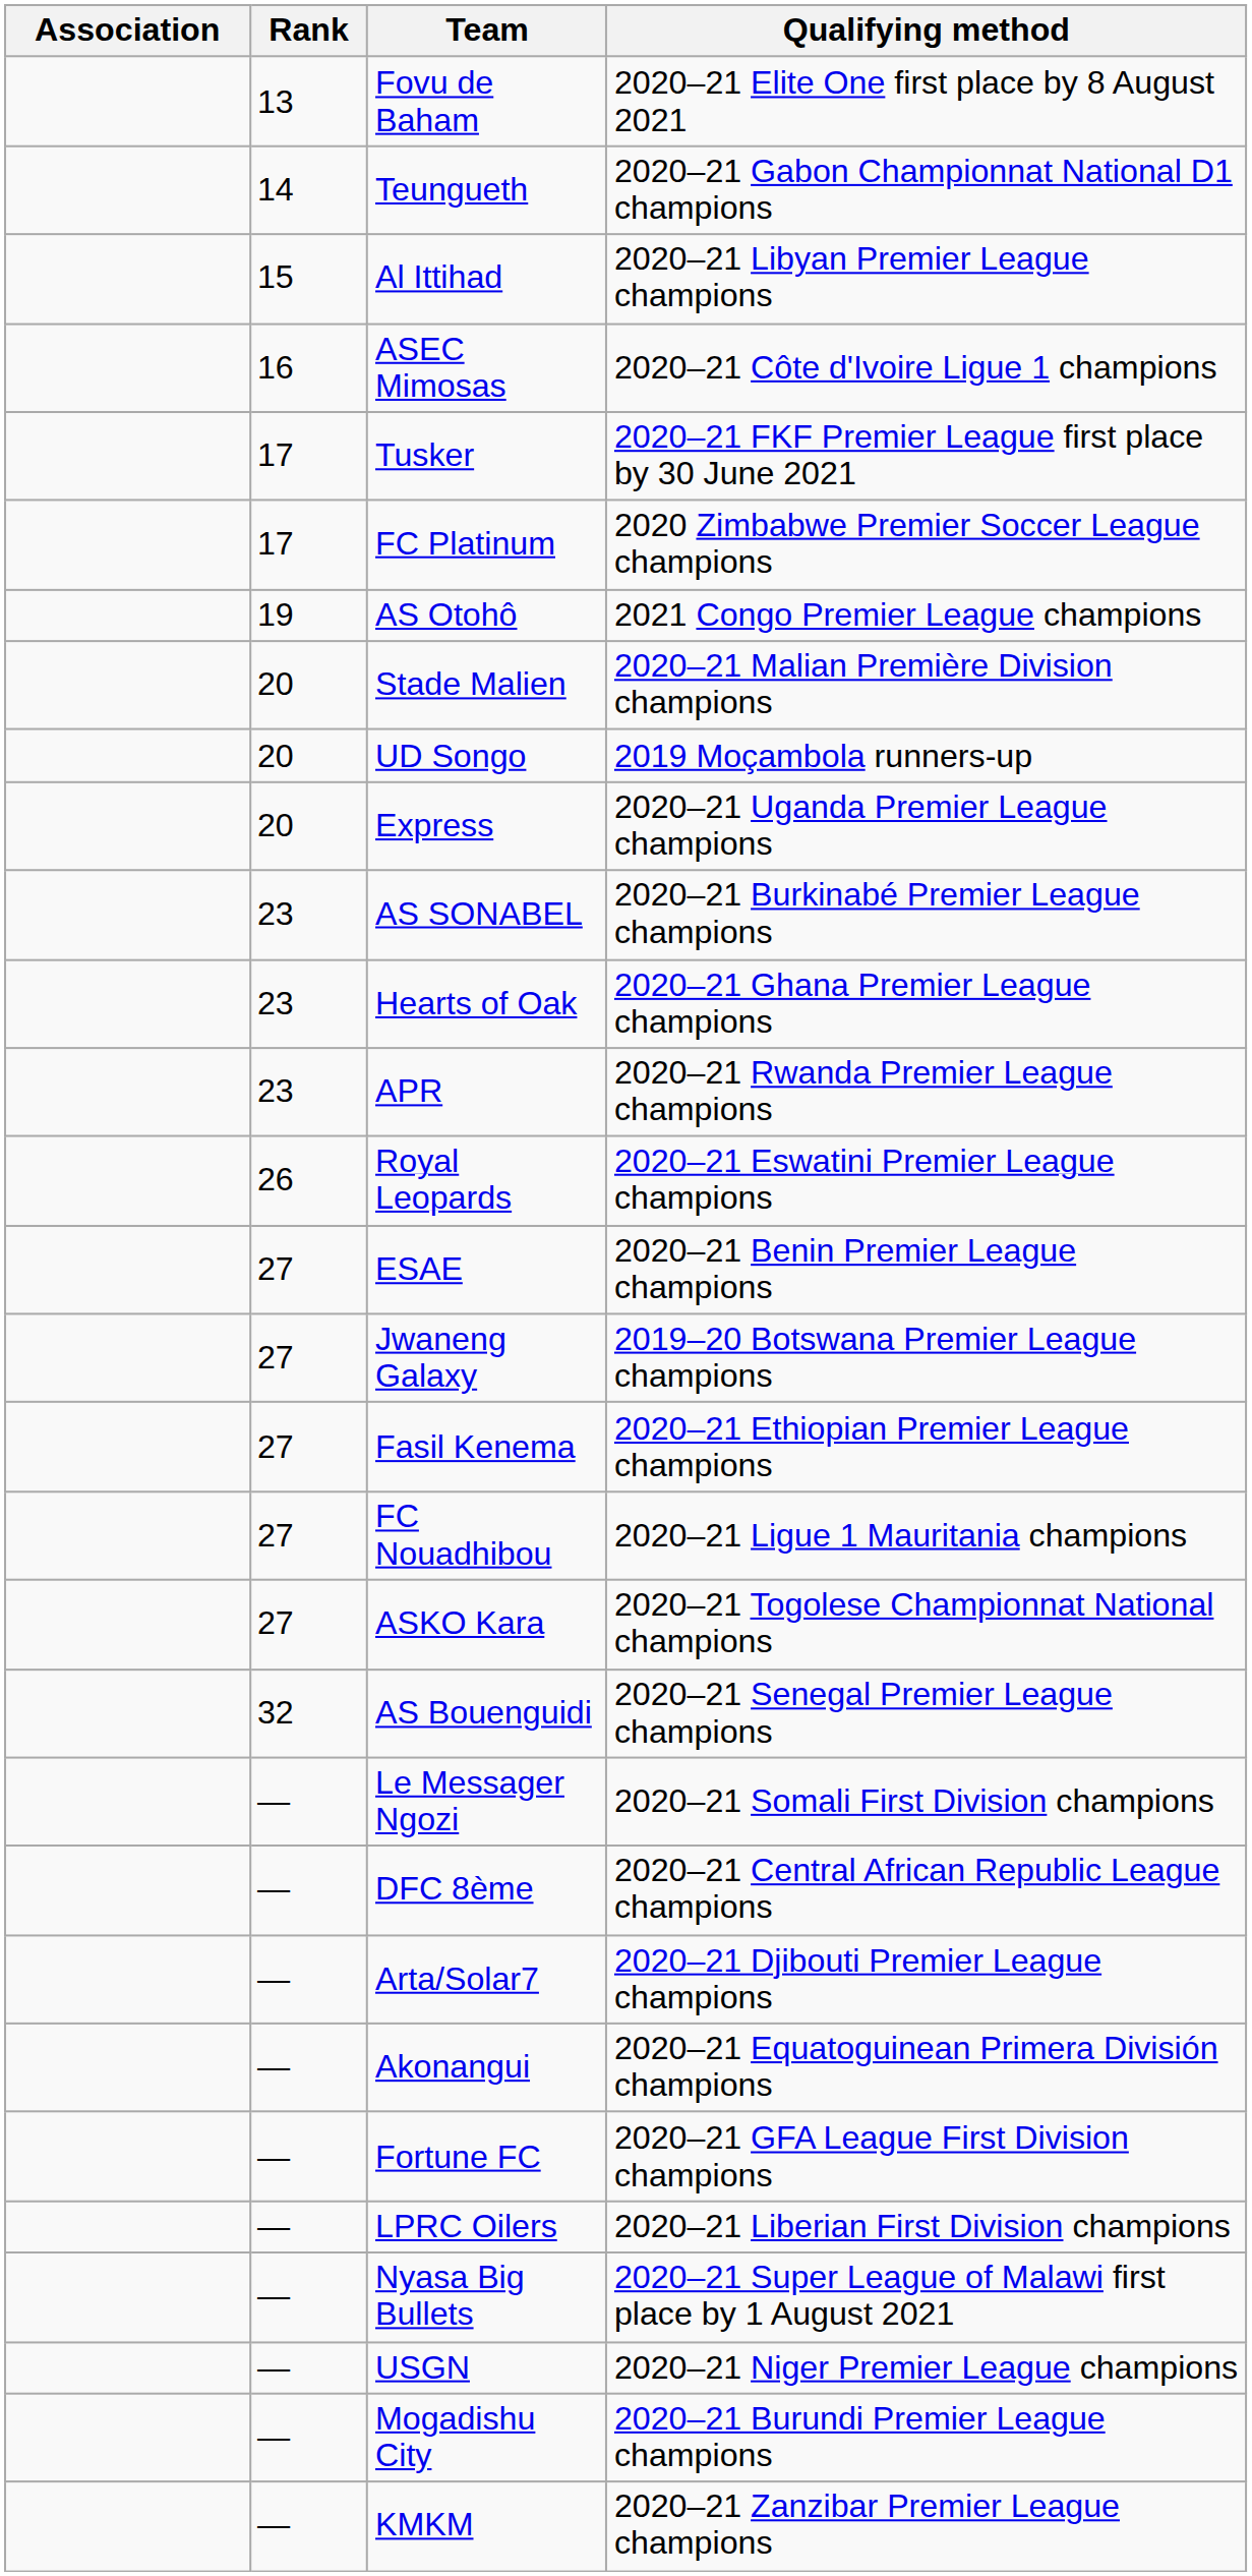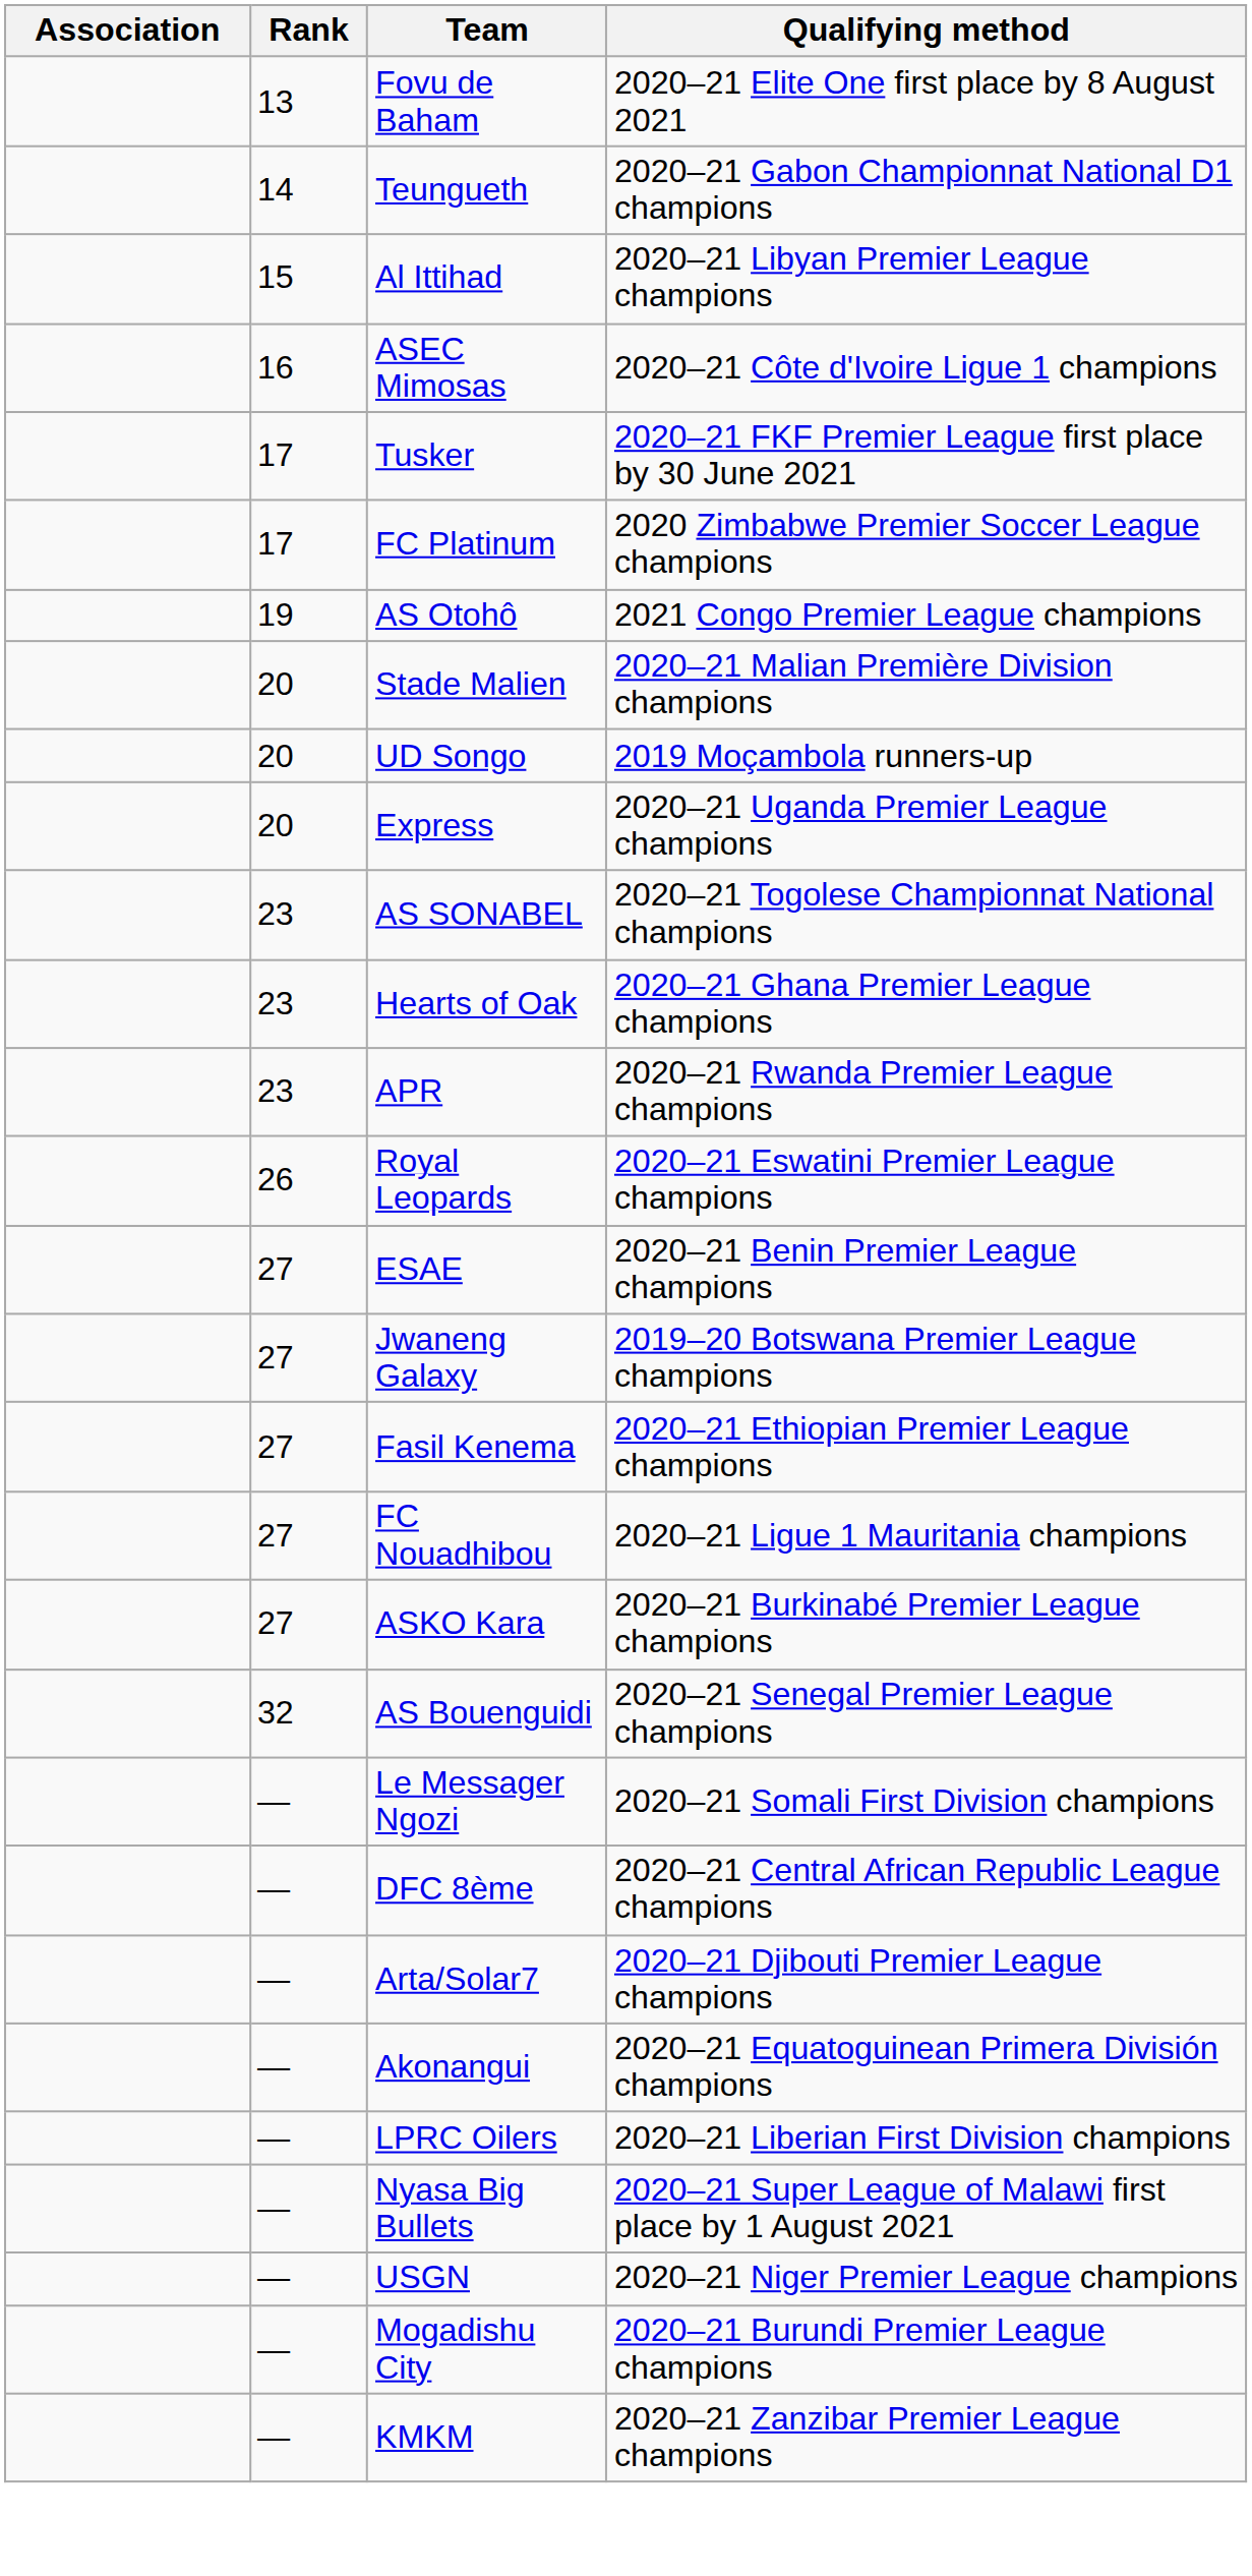AS SONABEL | Qualifying method: 2020–21 Burkinabé Premier League champions -> 2020–21 Togolese Championnat National champions
ASKO Kara | Qualifying method: 2020–21 Togolese Championnat National champions -> 2020–21 Burkinabé Premier League champions
- row: — | Fortune FC | 2020–21 GFA League First Division champions
